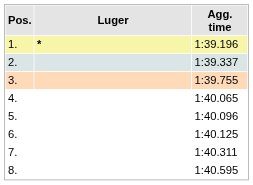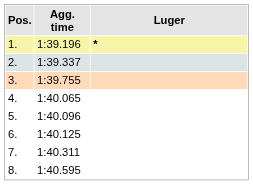columns swapped: Luger <-> Agg. time
